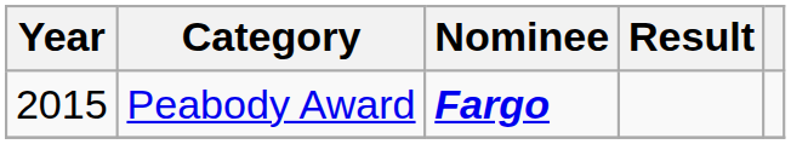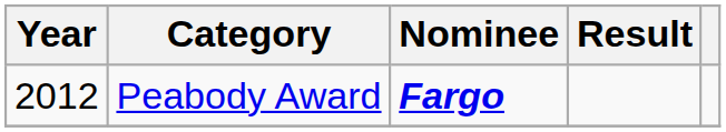Peabody Award | Year: 2015 -> 2012
